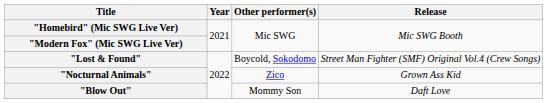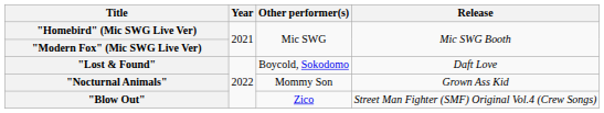"Lost & Found" | Release: Street Man Fighter (SMF) Original Vol.4 (Crew Songs) -> Daft Love
"Nocturnal Animals" | Other performer(s): Zico -> Mommy Son
"Blow Out" | Other performer(s): Mommy Son -> Zico
"Blow Out" | Release: Daft Love -> Street Man Fighter (SMF) Original Vol.4 (Crew Songs)
